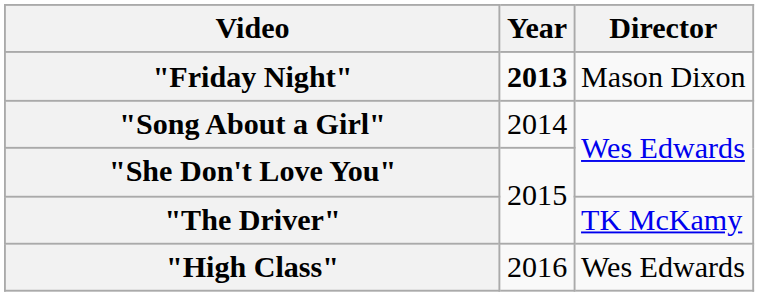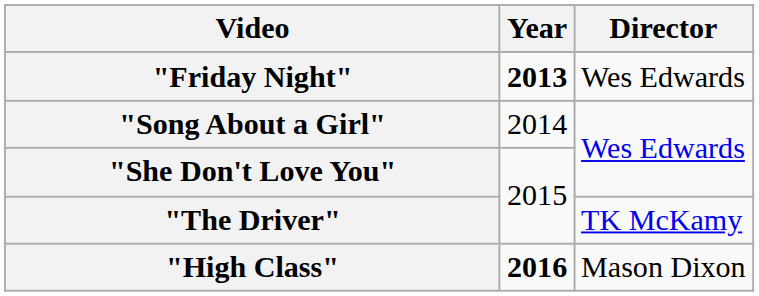"Friday Night" | Director: Mason Dixon -> Wes Edwards
"High Class" | Year: normal -> bold
"High Class" | Director: Wes Edwards -> Mason Dixon
